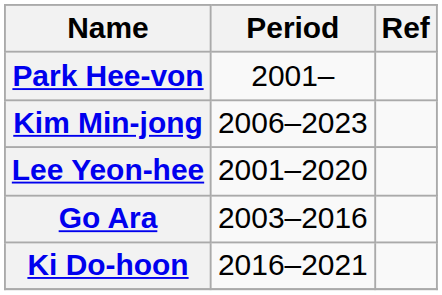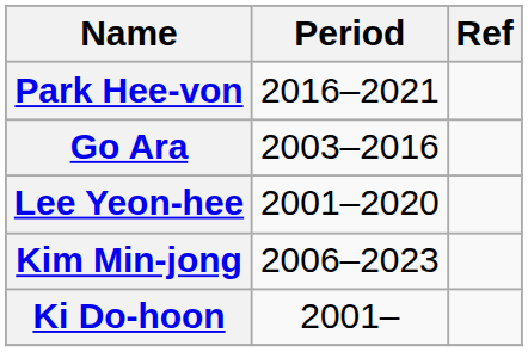Park Hee-von | Period: 2001– -> 2016–2021
rows swapped: Go Ara <-> Kim Min-jong
Ki Do-hoon | Period: 2016–2021 -> 2001–
